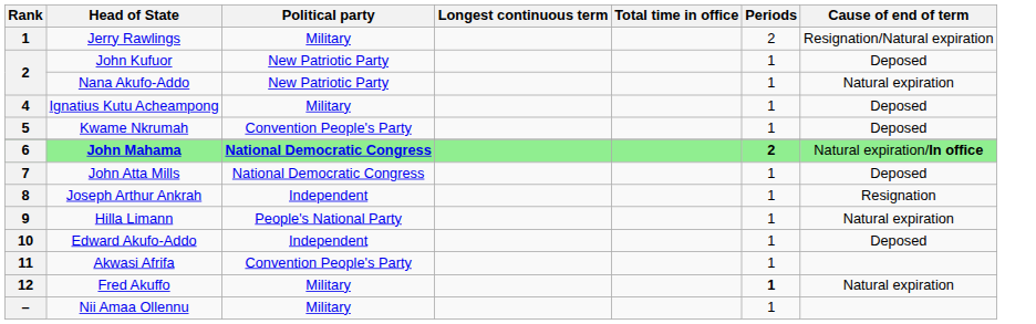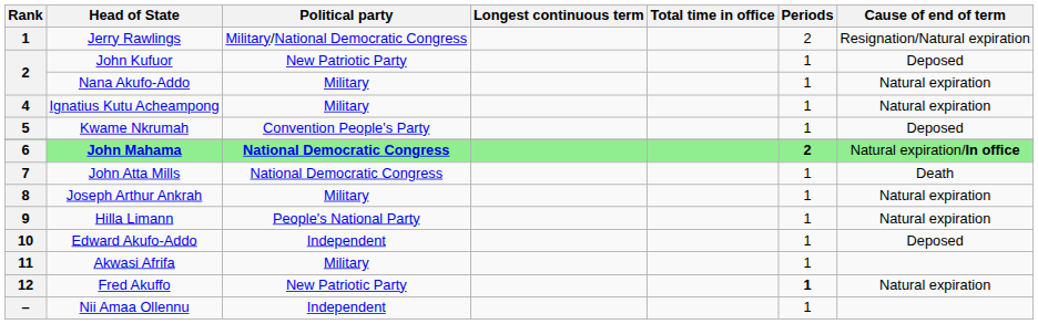Jerry Rawlings | Political party: Military -> Military/National Democratic Congress
Nana Akufo-Addo | Political party: New Patriotic Party -> Military
Ignatius Kutu Acheampong | Cause of end of term: Deposed -> Natural expiration
John Atta Mills | Cause of end of term: Deposed -> Death
Joseph Arthur Ankrah | Political party: Independent -> Military
Joseph Arthur Ankrah | Cause of end of term: Resignation -> Natural expiration
Akwasi Afrifa | Political party: Convention People's Party -> Military
Fred Akuffo | Political party: Military -> New Patriotic Party
Nii Amaa Ollennu | Political party: Military -> Independent
